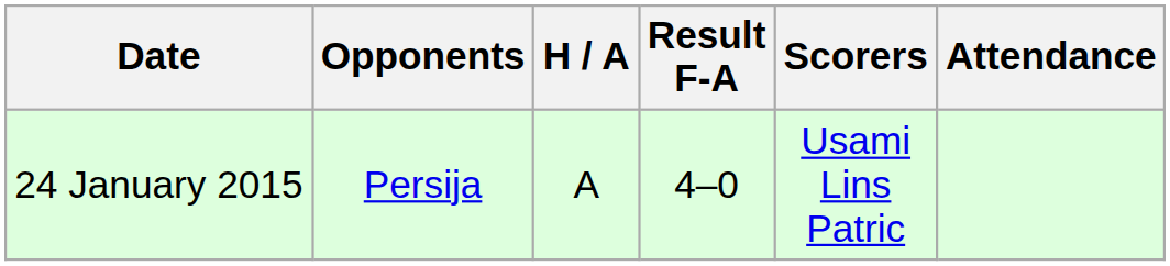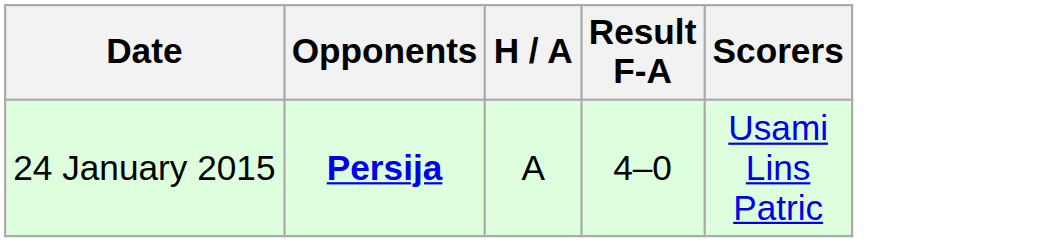- column: Attendance
24 January 2015 | Opponents: normal -> bold
